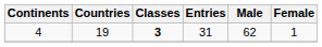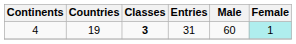4 | Male: 62 -> 60
4 | Female: no background -> paleturquoise background
